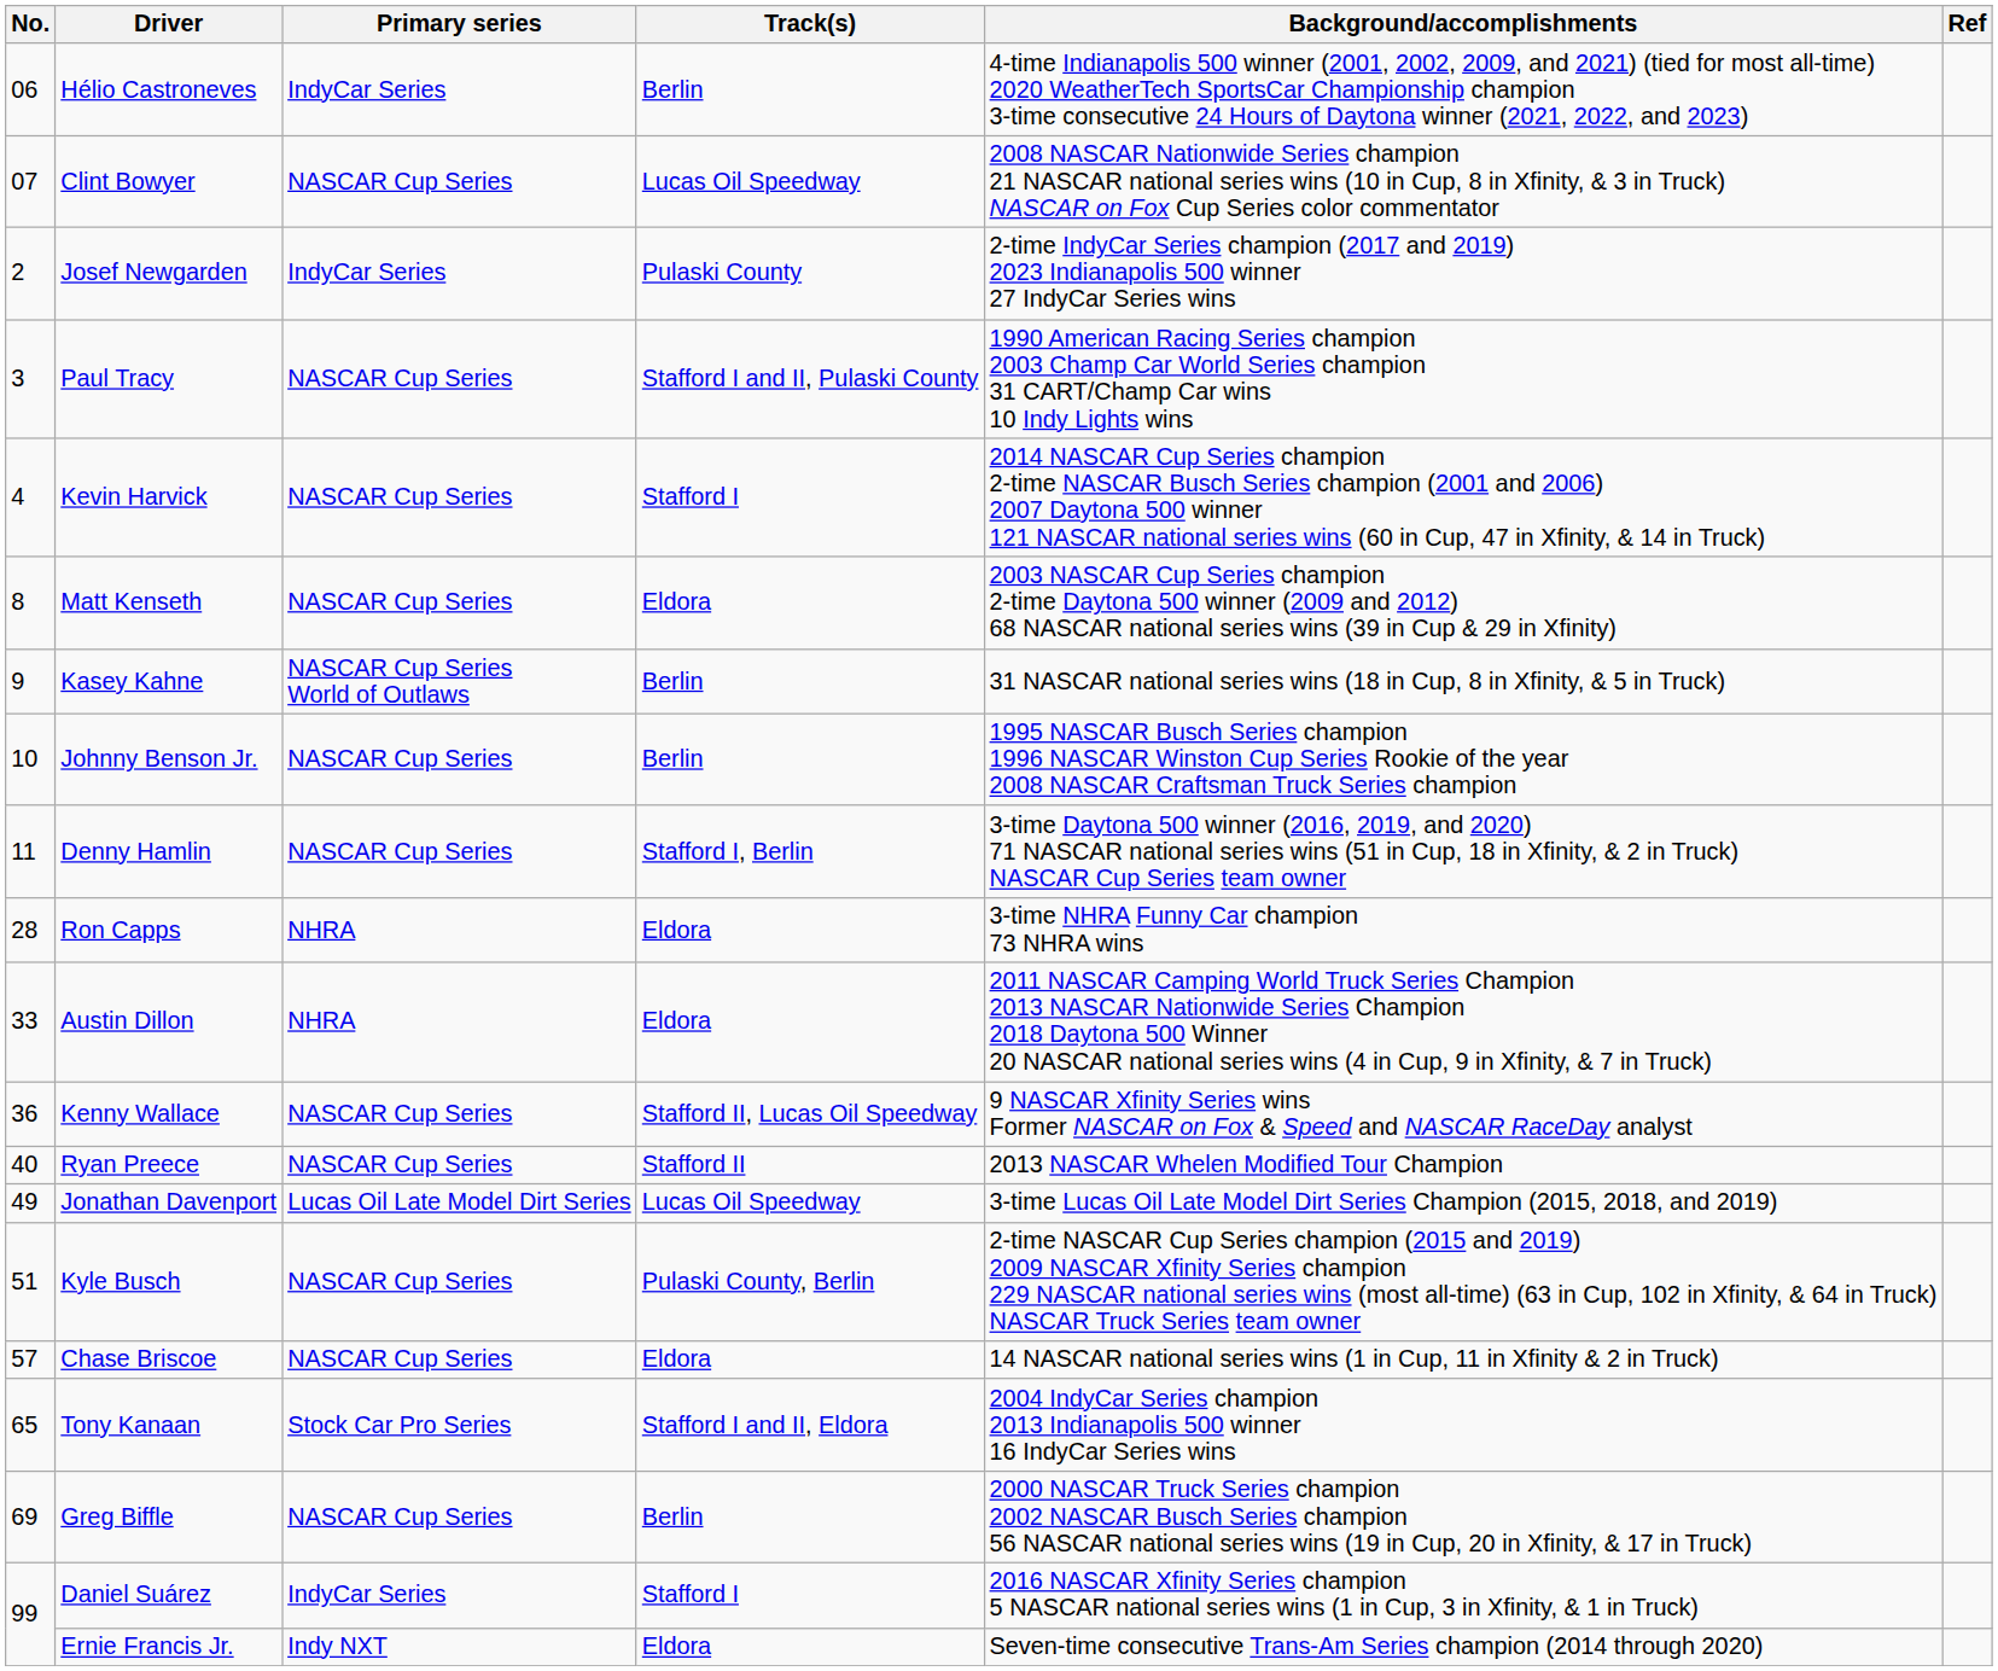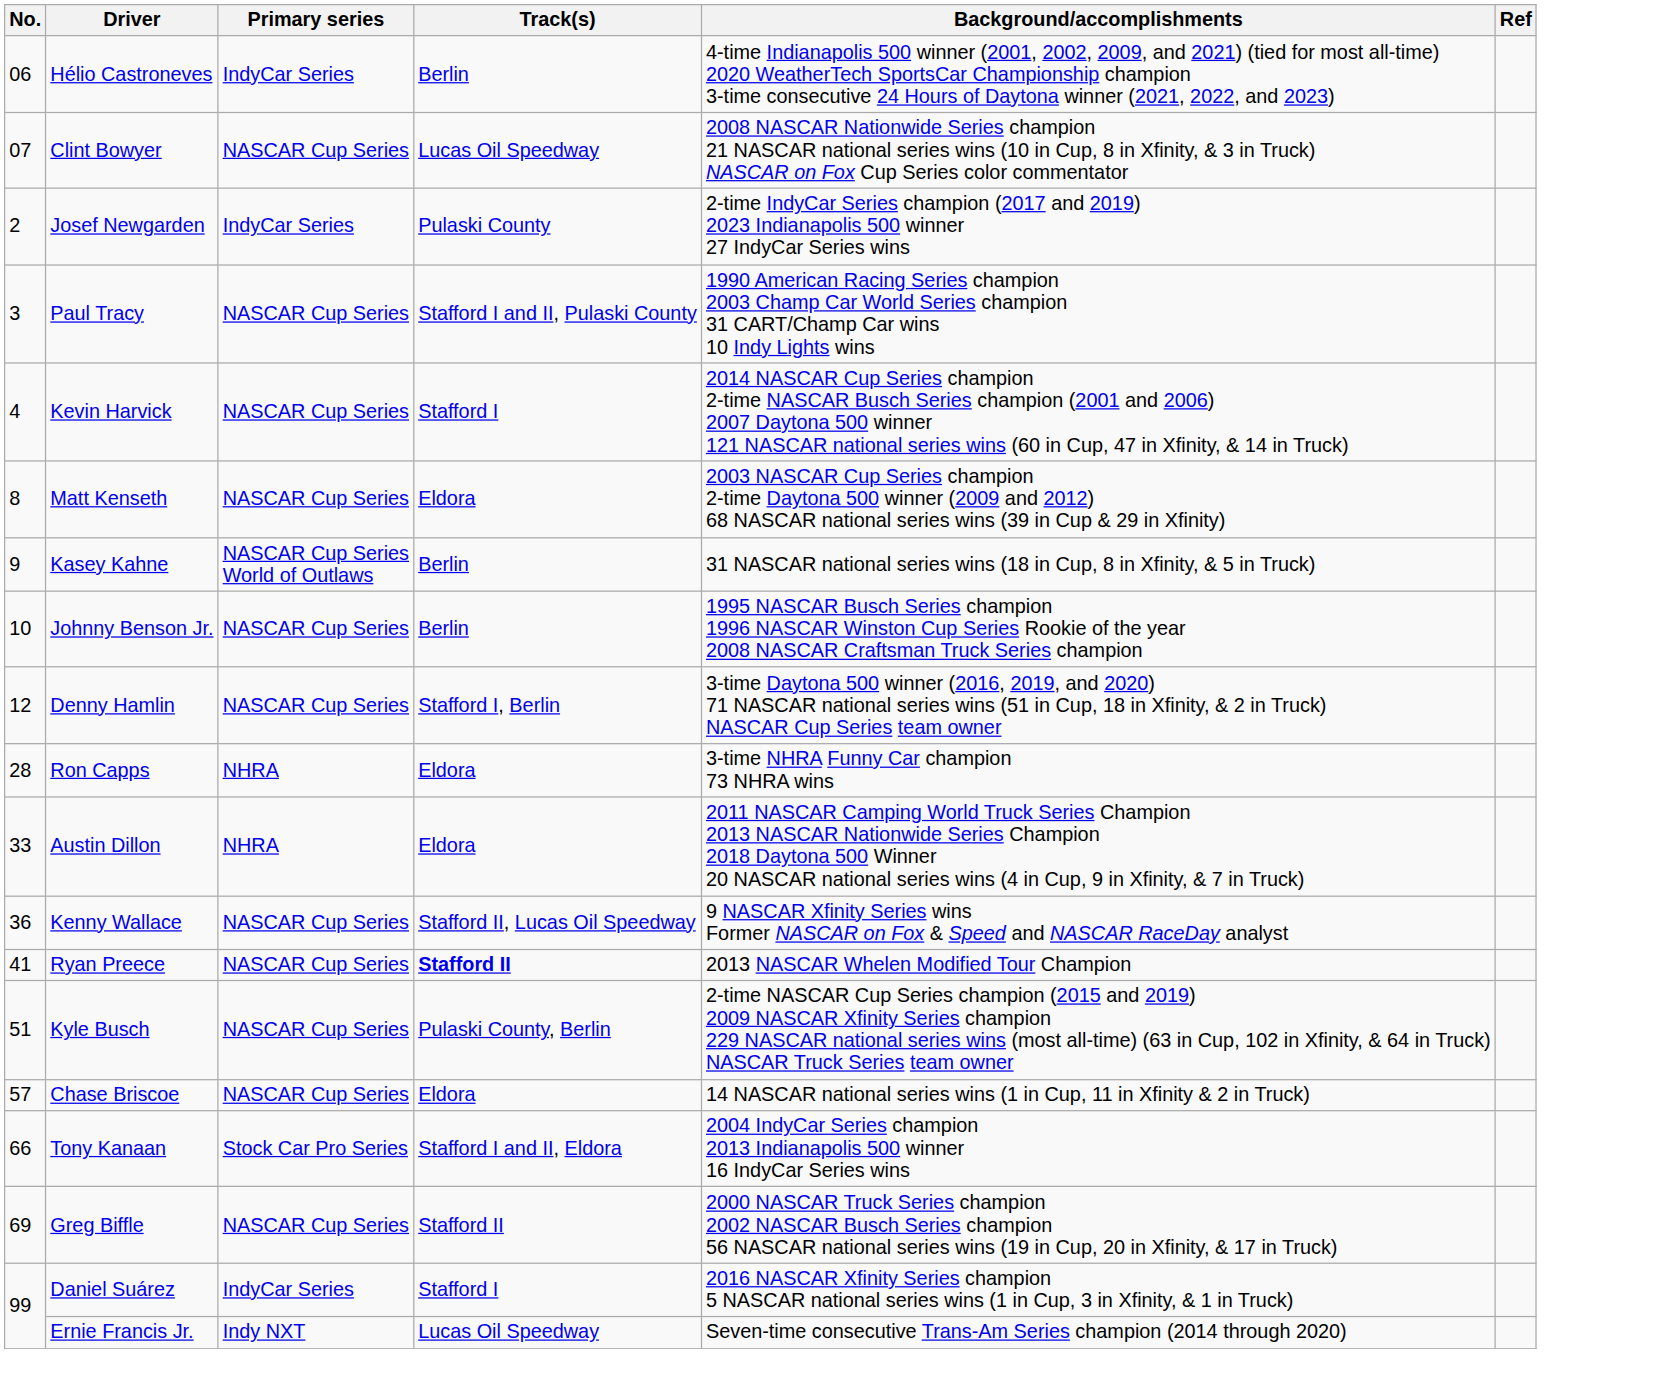Denny Hamlin | No.: 11 -> 12
Ryan Preece | No.: 40 -> 41
Ryan Preece | Track(s): normal -> bold
- row: 49 | Jonathan Davenport | Lucas Oil Late Model Dirt Series | Lucas Oil Speedway | 3-time Lucas Oil Late Model Dirt Series Champion (2015, 2018, and 2019)
Tony Kanaan | No.: 65 -> 66
Greg Biffle | Track(s): Berlin -> Stafford II
Ernie Francis Jr. | Track(s): Eldora -> Lucas Oil Speedway
